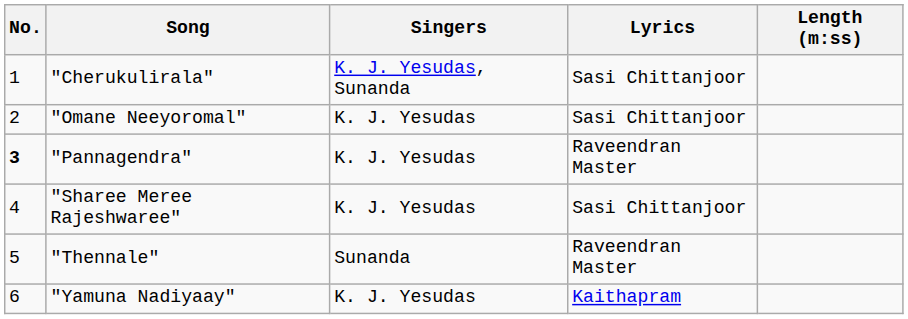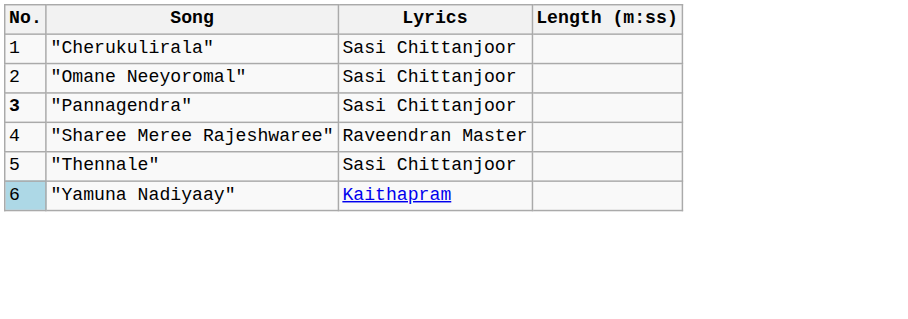- column: Singers | K. J. Yesudas, Sunanda | K. J. Yesudas | K. J. Yesudas | K. J. Yesudas | Sunanda | K. J. Yesudas
"Pannagendra" | Lyrics: Raveendran Master -> Sasi Chittanjoor
"Sharee Meree Rajeshwaree" | Lyrics: Sasi Chittanjoor -> Raveendran Master
"Thennale" | Lyrics: Raveendran Master -> Sasi Chittanjoor
"Yamuna Nadiyaay" | No.: no background -> lightblue background
